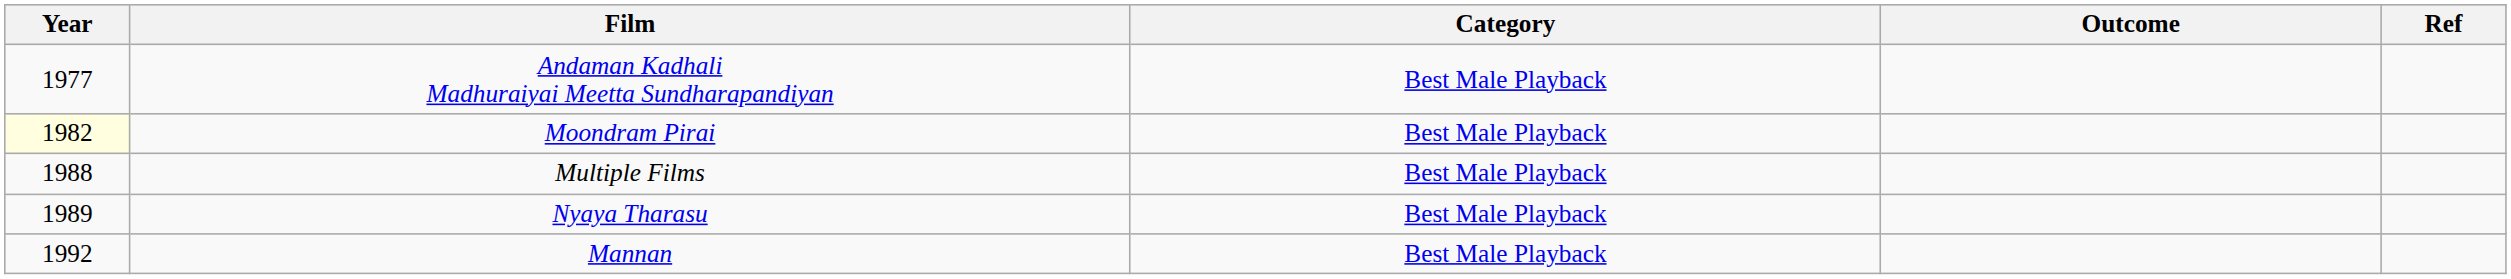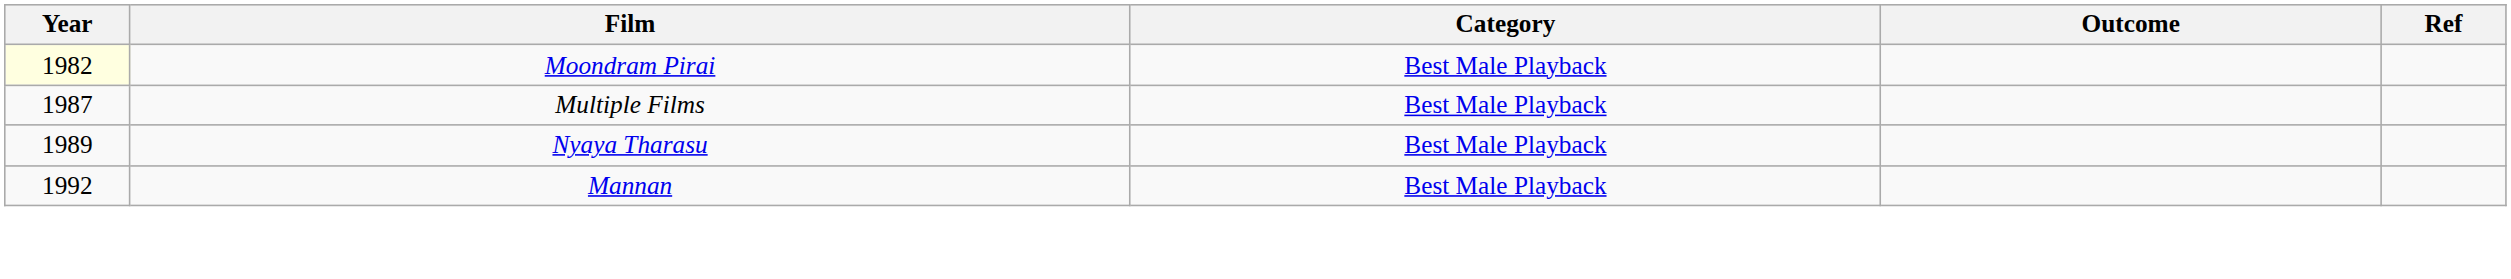- row: 1977 | Andaman Kadhali Madhuraiyai Meetta Sundharapandiyan | Best Male Playback
Multiple Films | Year: 1988 -> 1987
